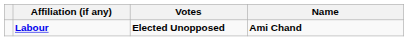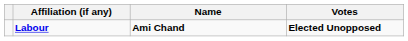columns swapped: Name <-> Votes
